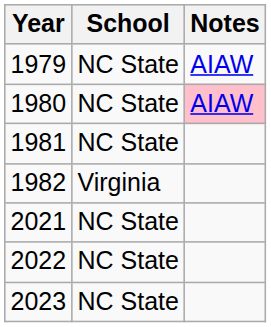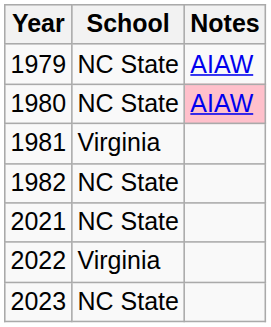1981 | School: NC State -> Virginia
1982 | School: Virginia -> NC State
2022 | School: NC State -> Virginia
